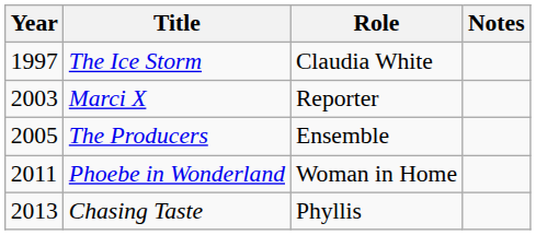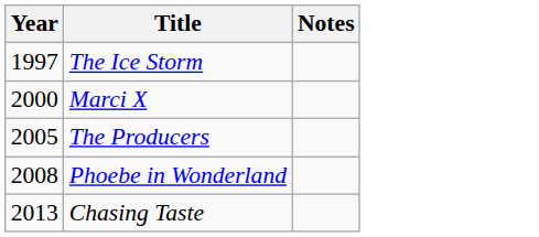- column: Role | Claudia White | Reporter | Ensemble | Woman in Home | Phyllis
Marci X | Year: 2003 -> 2000
Phoebe in Wonderland | Year: 2011 -> 2008
